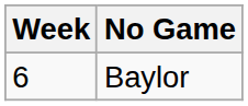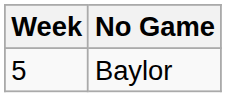Baylor | Week: 6 -> 5
